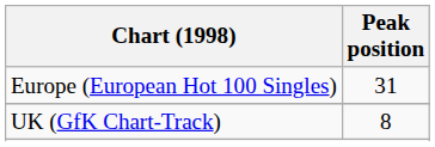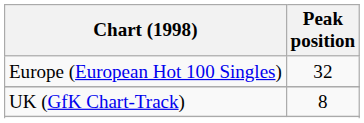Europe (European Hot 100 Singles) | Peak position: 31 -> 32
